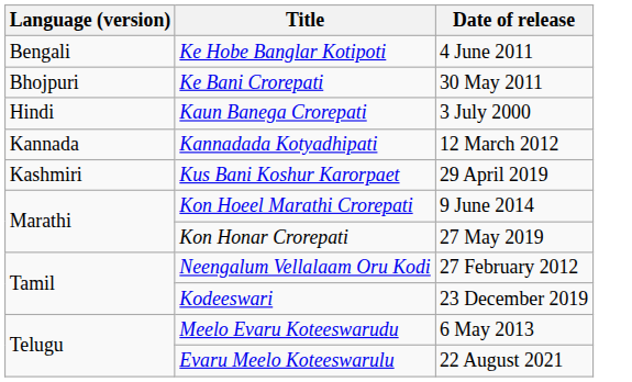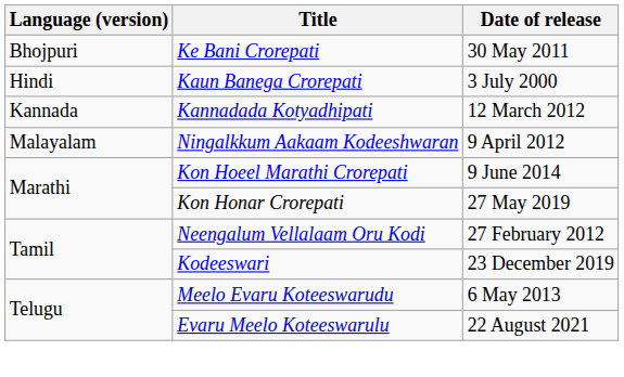- row: Bengali | Ke Hobe Banglar Kotipoti | 4 June 2011
- row: Kashmiri | Kus Bani Koshur Karorpaet | 29 April 2019
+ row: Malayalam | Ningalkkum Aakaam Kodeeshwaran | 9 April 2012
